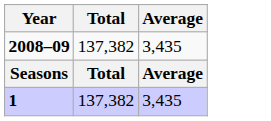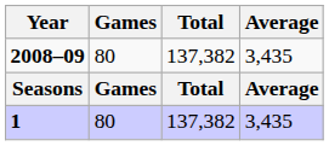+ column: Games | 80 | Games | 80
